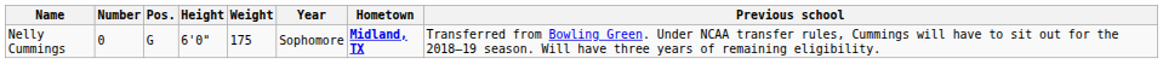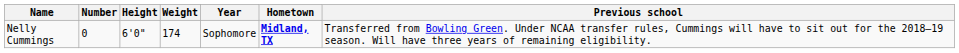- column: Pos. | G
Nelly Cummings | Weight: 175 -> 174
